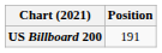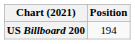US Billboard 200 | Position: 191 -> 194
